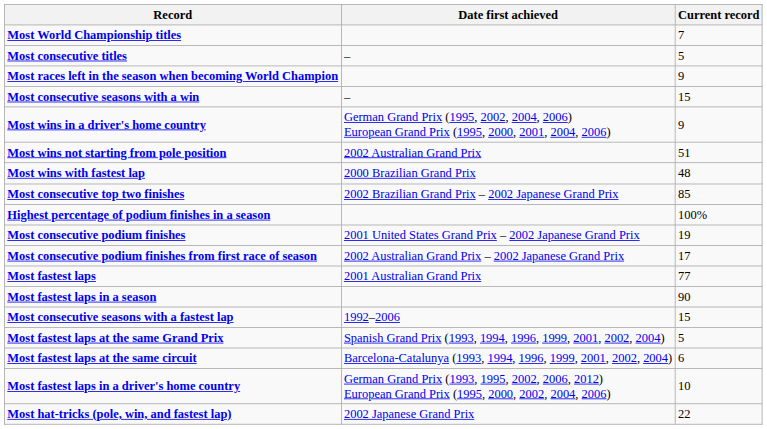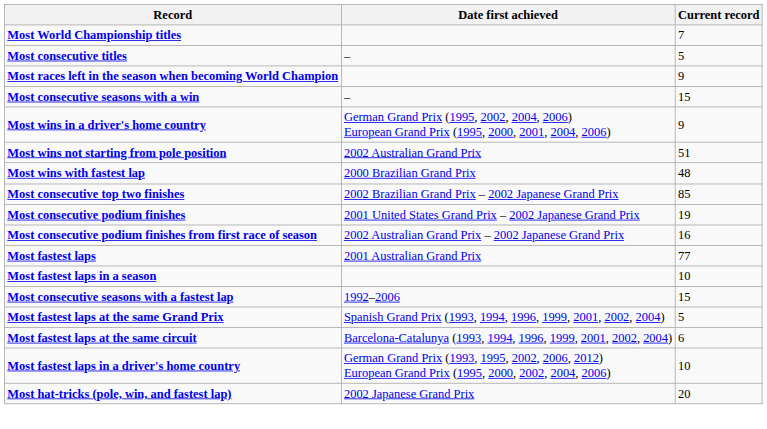- row: Highest percentage of podium finishes in a season | 100%
Most consecutive podium finishes from first race of season | Current record: 17 -> 16
Most fastest laps in a season | Current record: 90 -> 10
Most hat-tricks (pole, win, and fastest lap) | Current record: 22 -> 20
